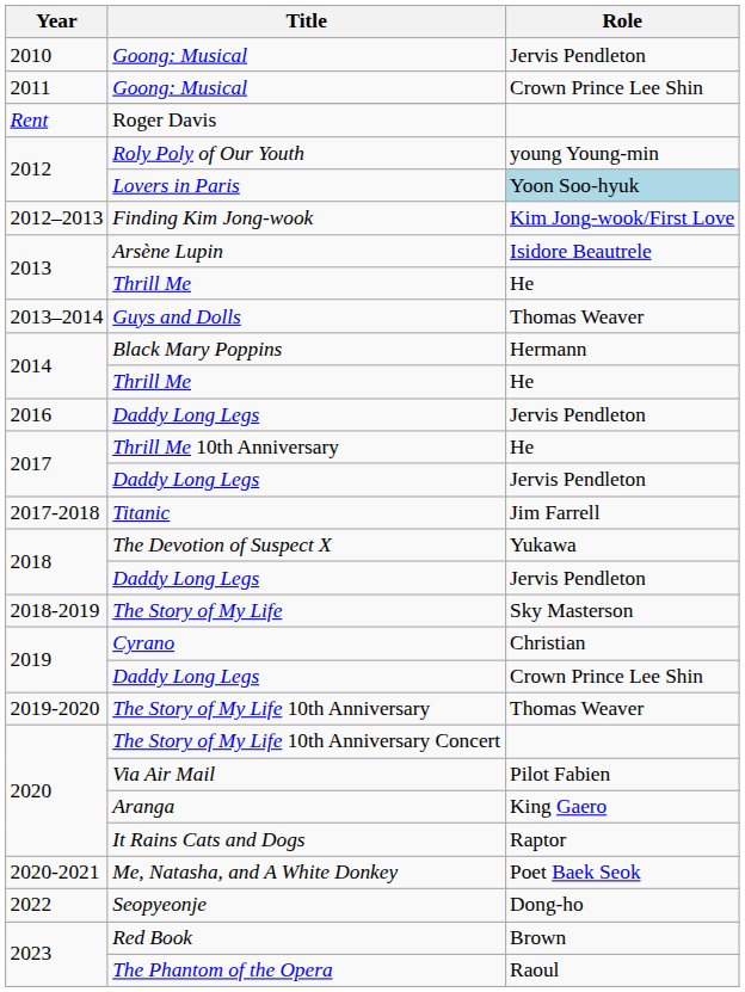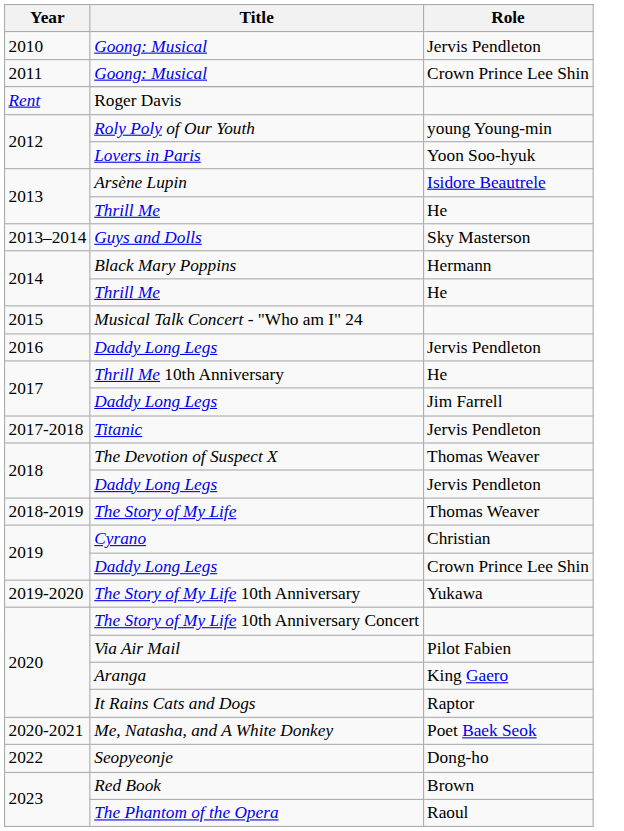Lovers in Paris | Role: lightblue background -> no background
- row: 2012–2013 | Finding Kim Jong-wook | Kim Jong-wook/First Love
Guys and Dolls | Role: Thomas Weaver -> Sky Masterson
+ row: 2015 | Musical Talk Concert - "Who am I" 24
2017 / Daddy Long Legs | Role: Jervis Pendleton -> Jim Farrell
Titanic | Role: Jim Farrell -> Jervis Pendleton
The Devotion of Suspect X | Role: Yukawa -> Thomas Weaver
The Story of My Life | Role: Sky Masterson -> Thomas Weaver
The Story of My Life 10th Anniversary | Role: Thomas Weaver -> Yukawa
